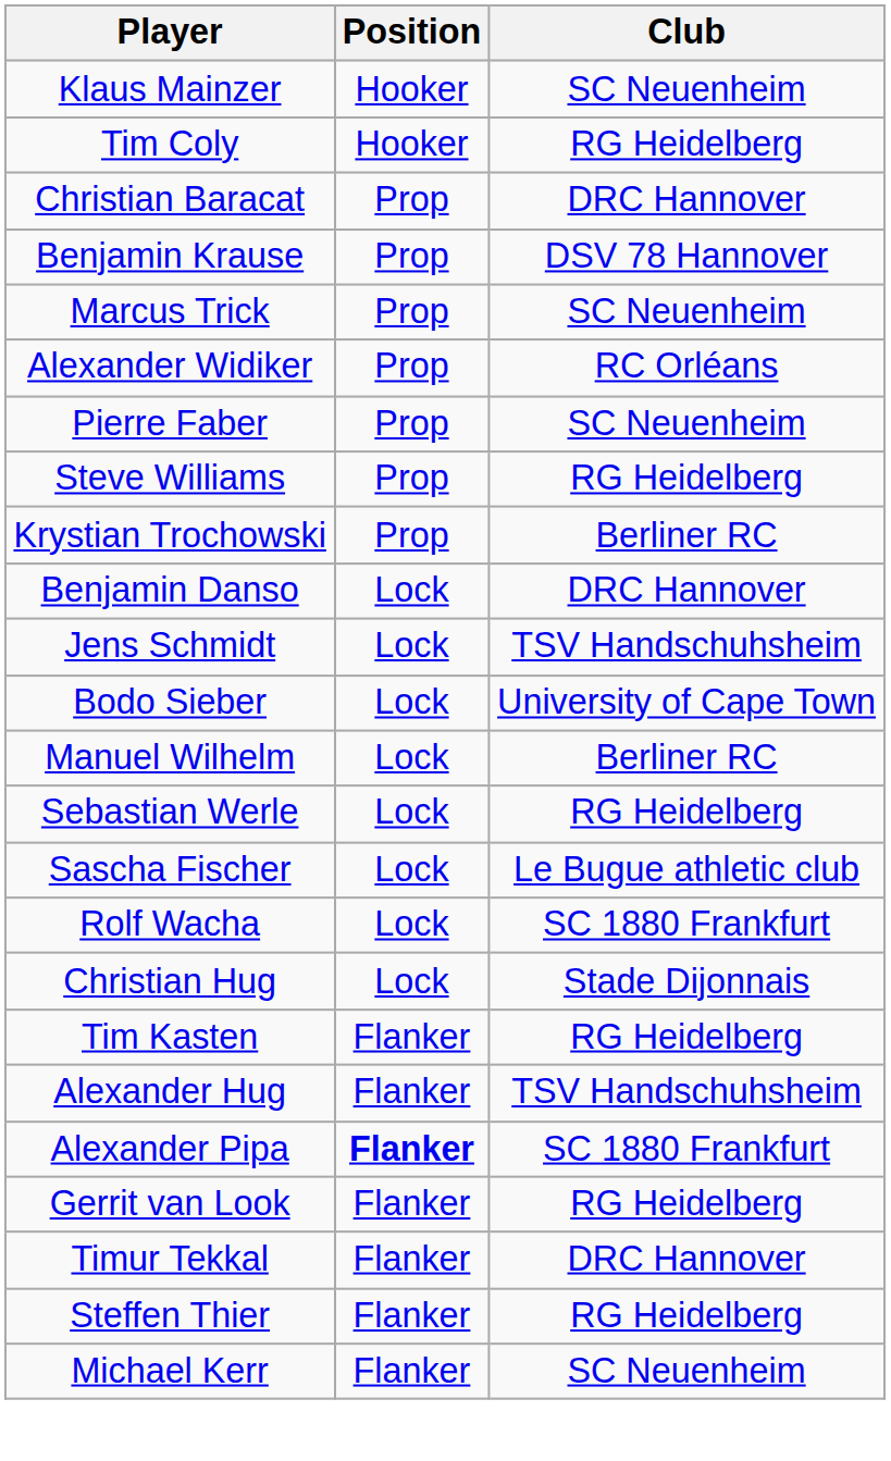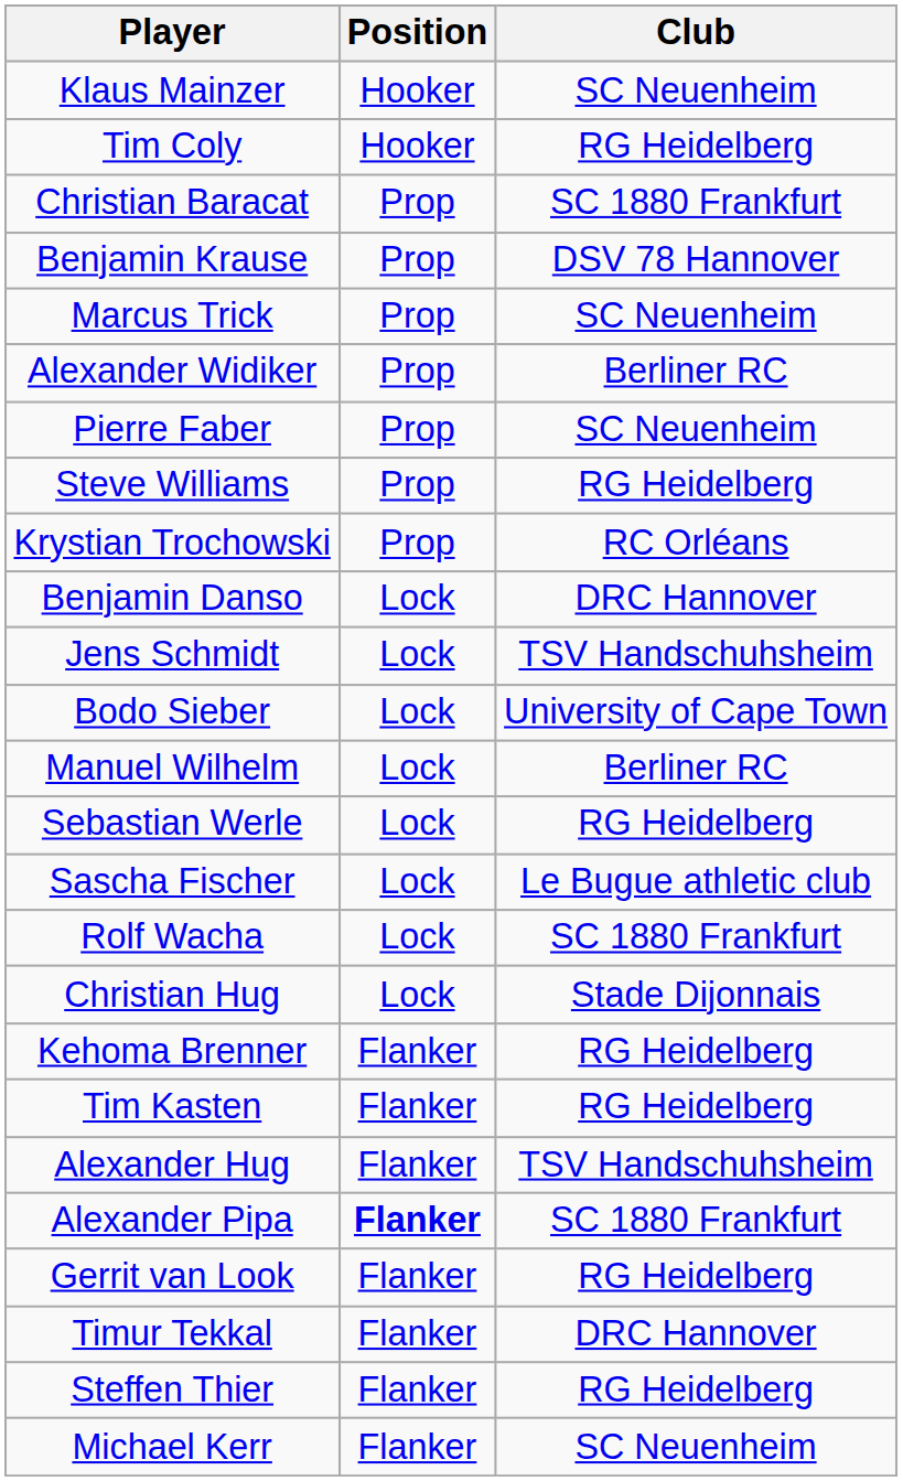Christian Baracat | Club: DRC Hannover -> SC 1880 Frankfurt
Alexander Widiker | Club: RC Orléans -> Berliner RC
Krystian Trochowski | Club: Berliner RC -> RC Orléans
+ row: Kehoma Brenner | Flanker | RG Heidelberg
